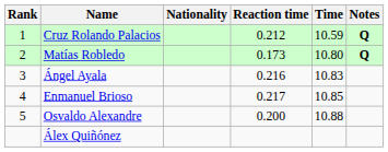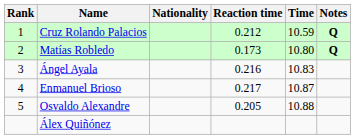Enmanuel Brioso | Time: 10.85 -> 10.87
Osvaldo Alexandre | Reaction time: 0.200 -> 0.205
